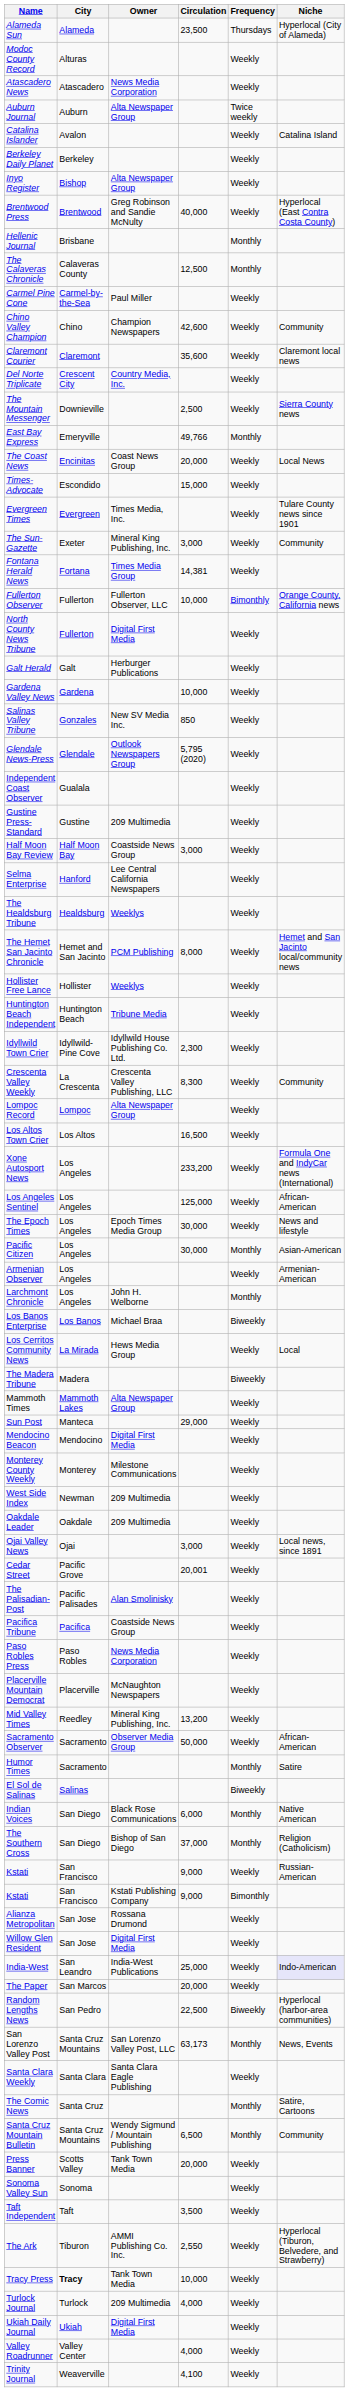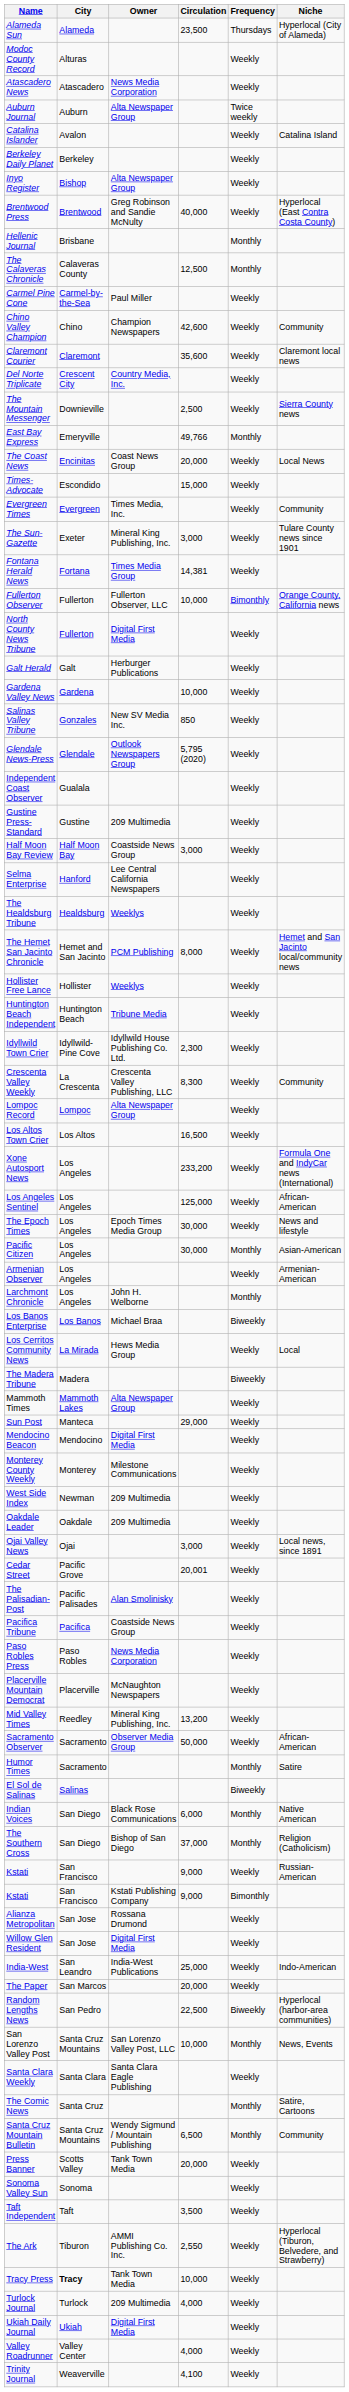Evergreen Times | Niche: Tulare County news since 1901 -> Community
The Sun-Gazette | Niche: Community -> Tulare County news since 1901
India-West | Niche: lavender background -> no background
San Lorenzo Valley Post | Circulation: 63,173 -> 10,000
